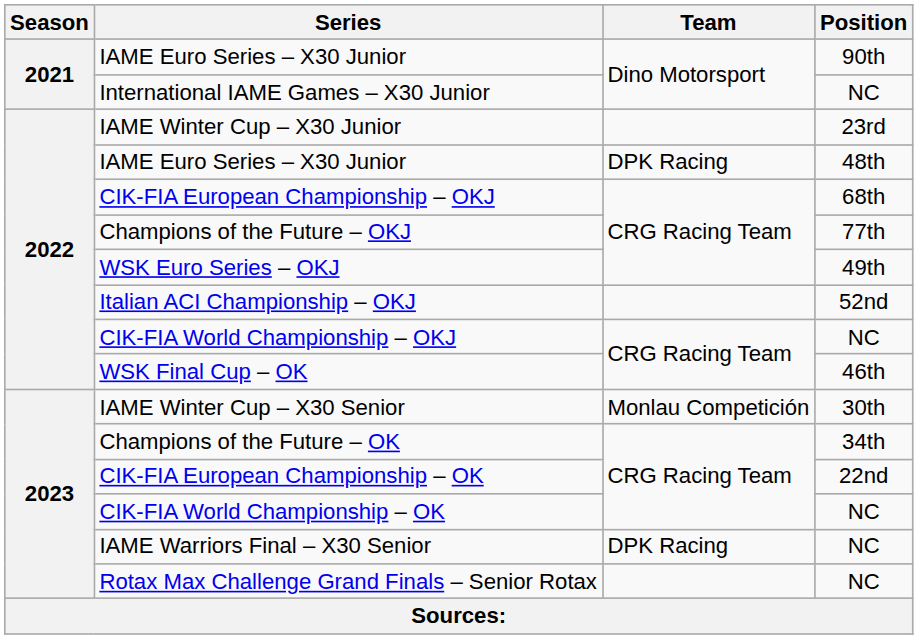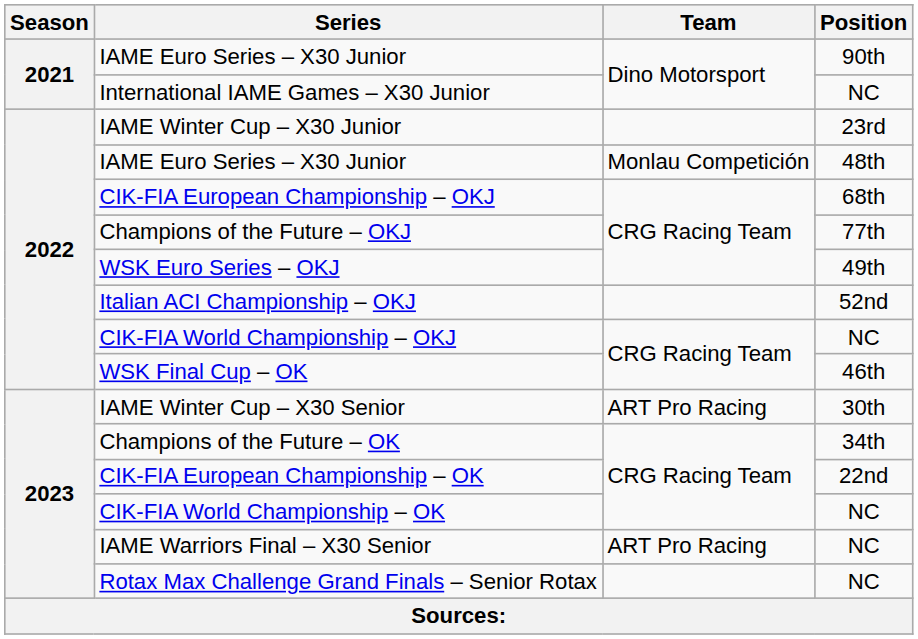IAME Euro Series – X30 Junior / 48th | Team: DPK Racing -> Monlau Competición
IAME Winter Cup – X30 Senior | Team: Monlau Competición -> ART Pro Racing
IAME Warriors Final – X30 Senior | Team: DPK Racing -> ART Pro Racing
